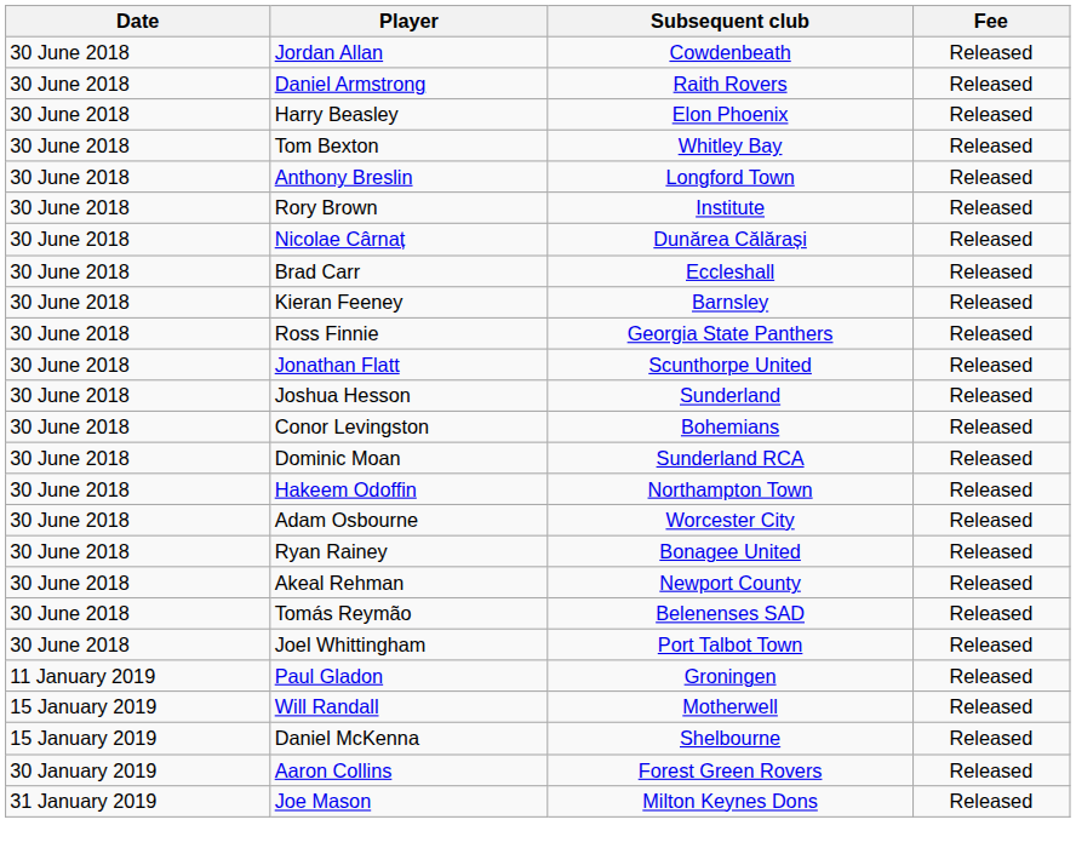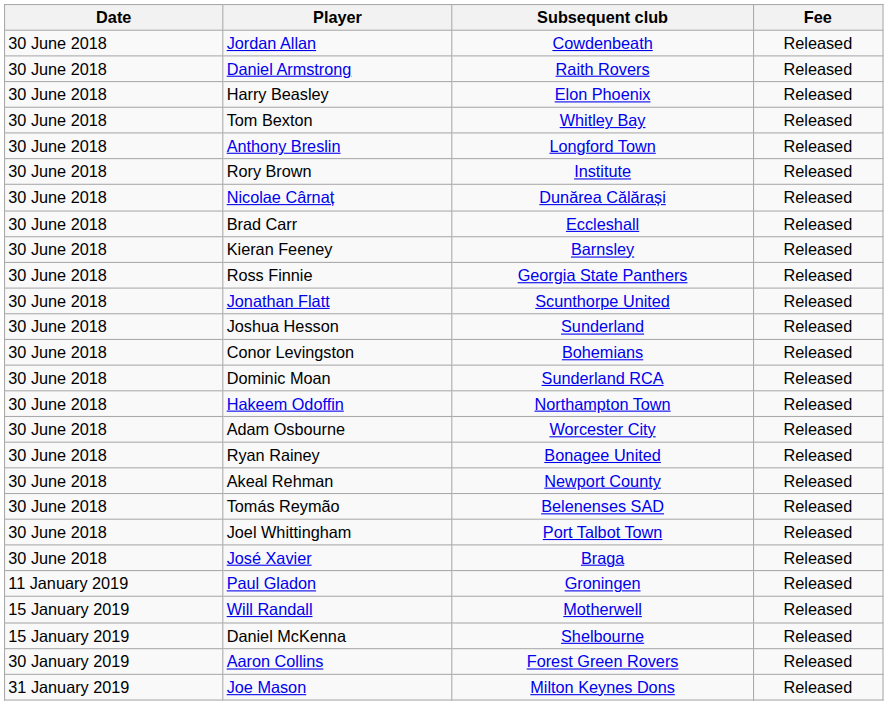+ row: 30 June 2018 | José Xavier | Braga | Released
